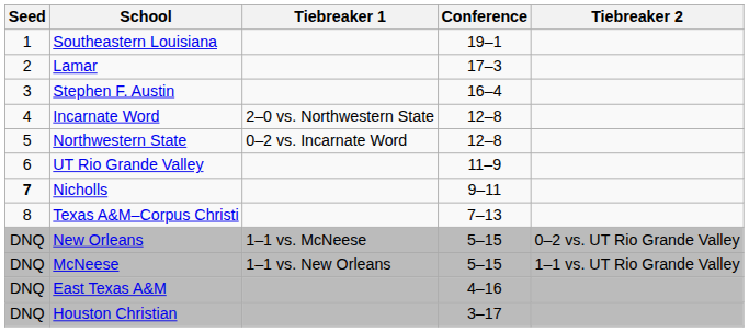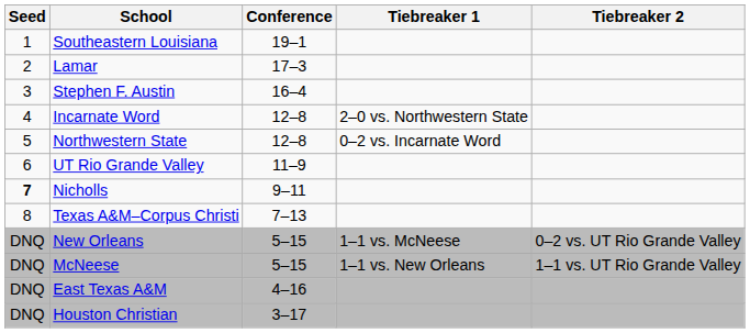columns swapped: Conference <-> Tiebreaker 1
